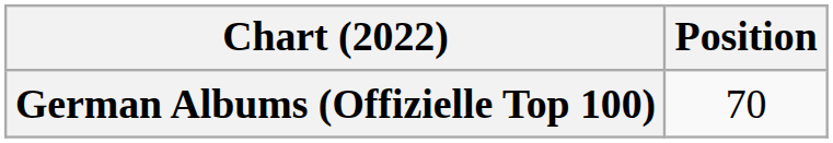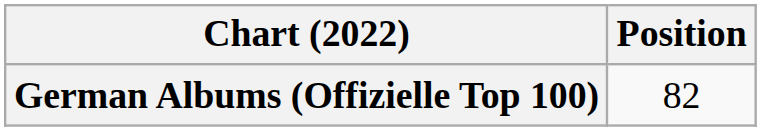German Albums (Offizielle Top 100) | Position: 70 -> 82
